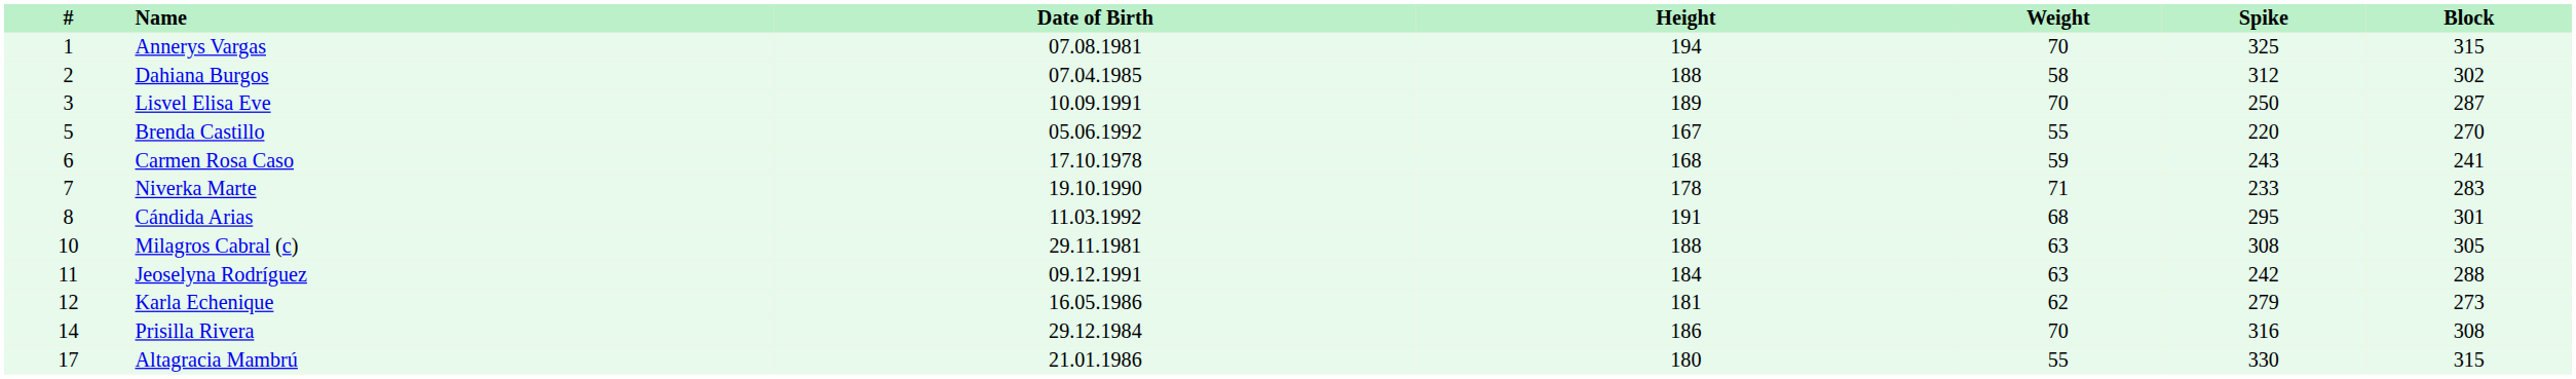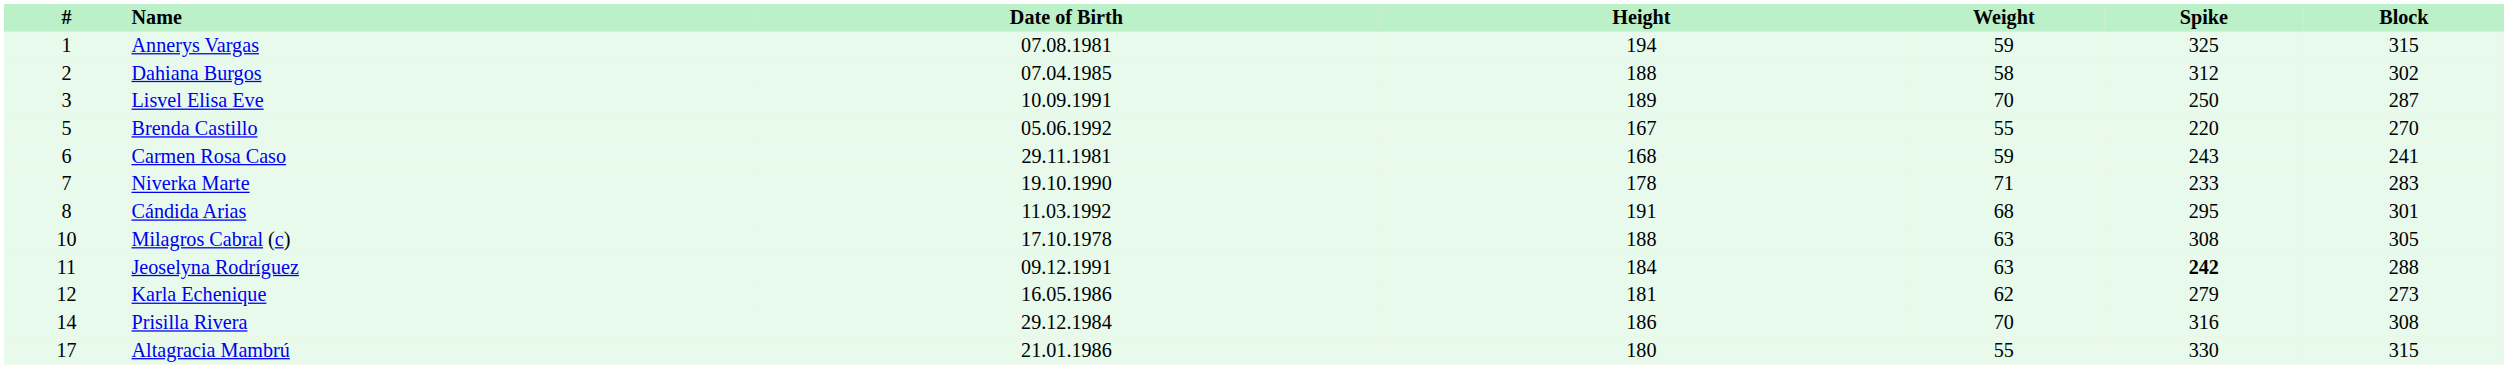Annerys Vargas | Weight: 70 -> 59
Carmen Rosa Caso | Date of Birth: 17.10.1978 -> 29.11.1981
Milagros Cabral (c) | Date of Birth: 29.11.1981 -> 17.10.1978
Jeoselyna Rodríguez | Spike: normal -> bold
